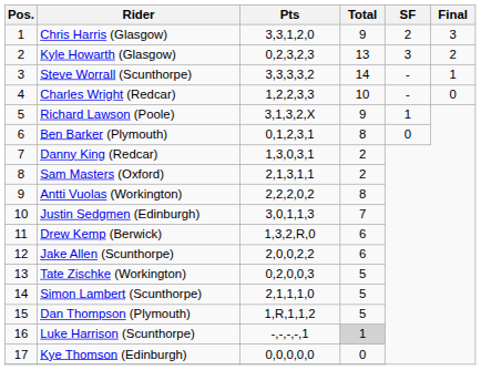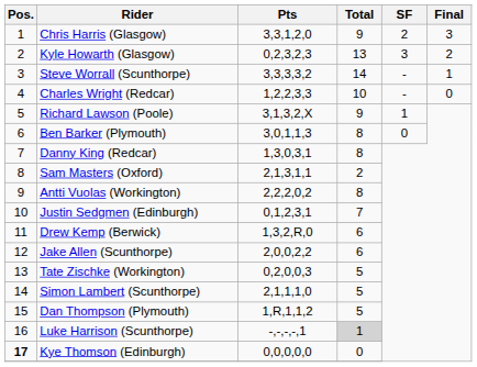Ben Barker (Plymouth) | Pts: 0,1,2,3,1 -> 3,0,1,1,3
Danny King (Redcar) | Total: 2 -> 8
Justin Sedgmen (Edinburgh) | Pts: 3,0,1,1,3 -> 0,1,2,3,1
Kye Thomson (Edinburgh) | Pos.: normal -> bold
